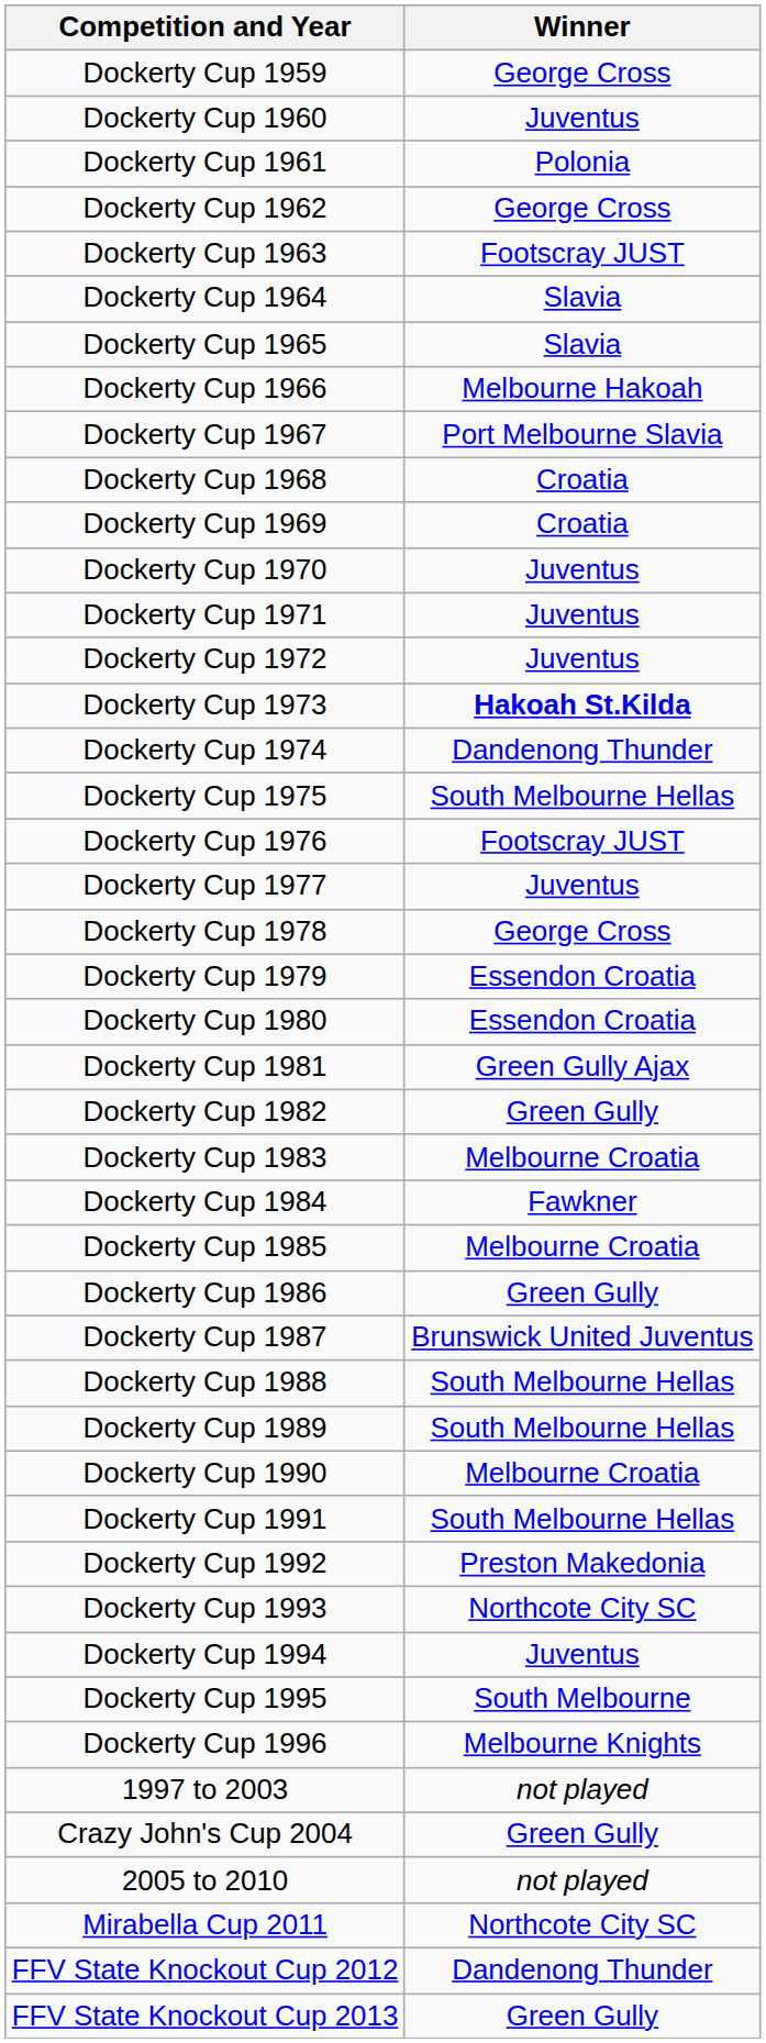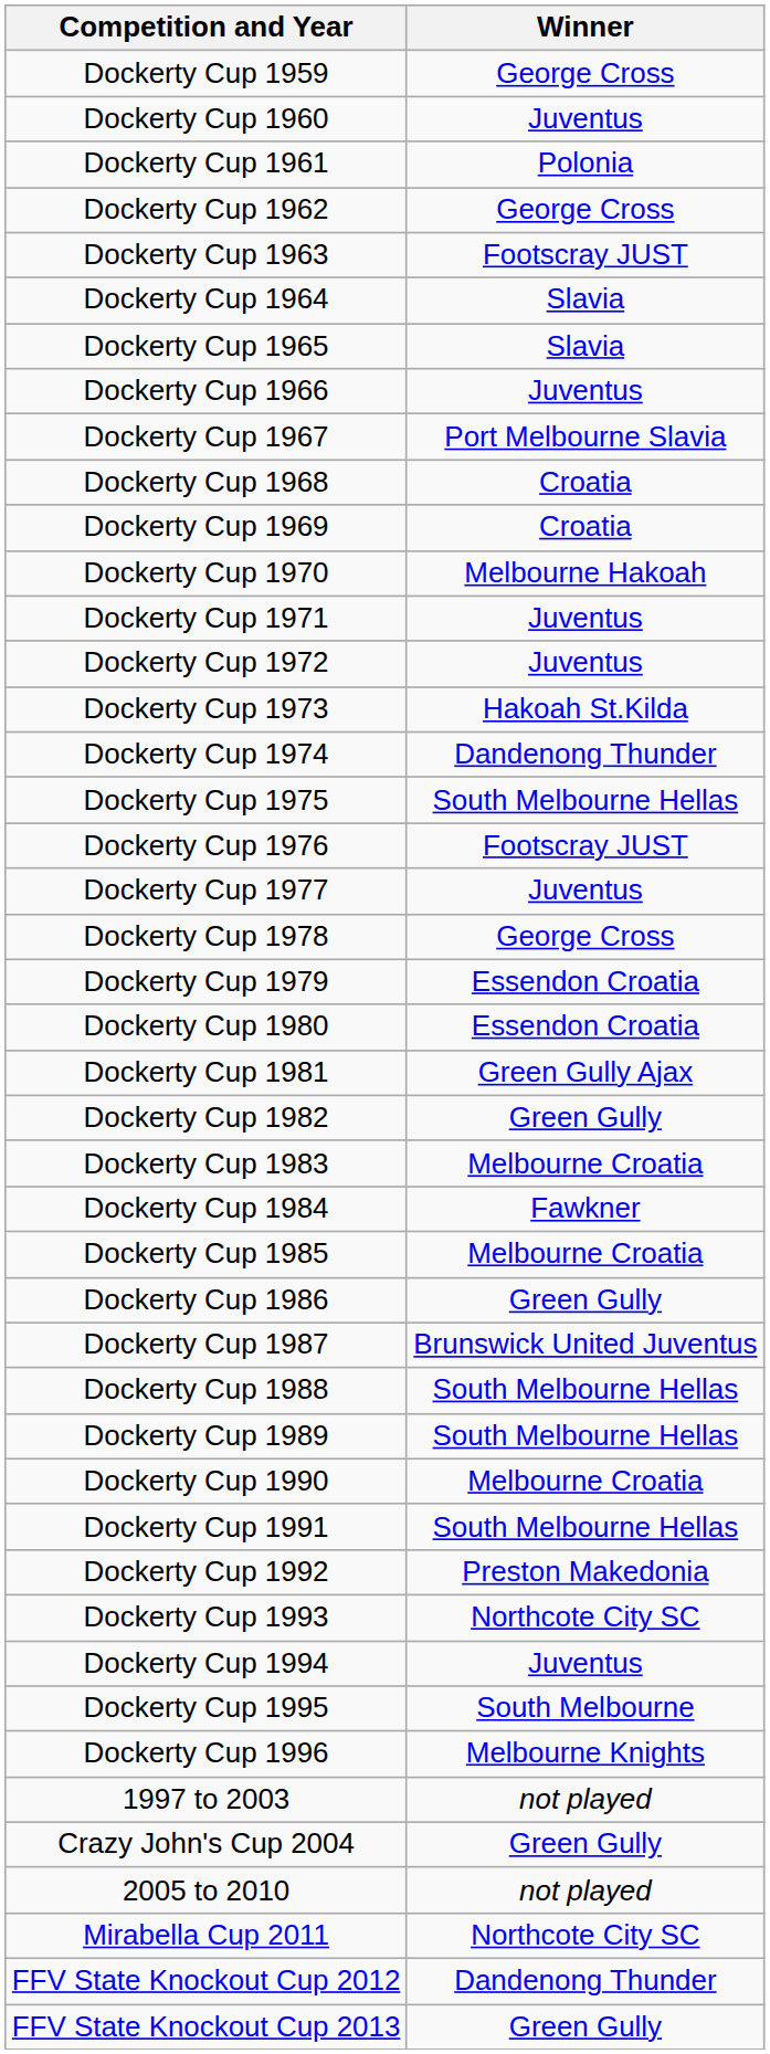Dockerty Cup 1966 | Winner: Melbourne Hakoah -> Juventus
Dockerty Cup 1970 | Winner: Juventus -> Melbourne Hakoah
Dockerty Cup 1973 | Winner: bold -> normal
